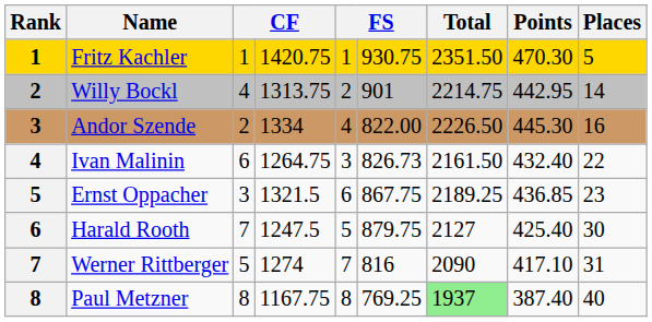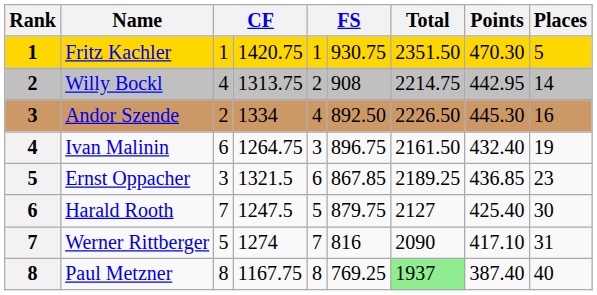Willy Bockl | column 6: 901 -> 908
Andor Szende | column 6: 822.00 -> 892.50
Ivan Malinin | column 6: 826.73 -> 896.75
Ivan Malinin | Places: 22 -> 19
Ernst Oppacher | column 6: 867.75 -> 867.85
